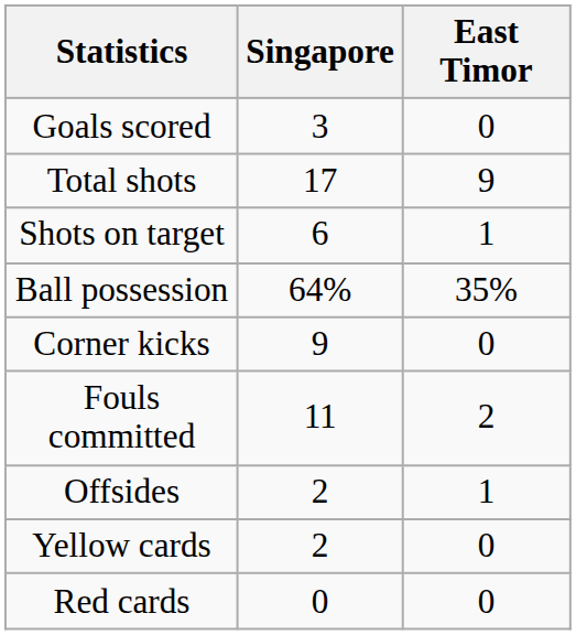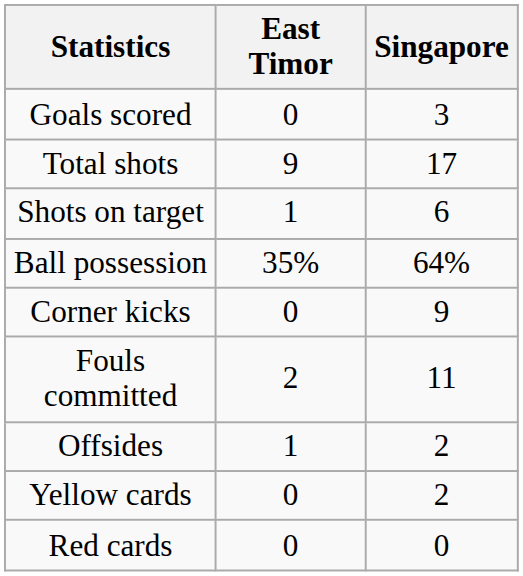columns swapped: East Timor <-> Singapore
